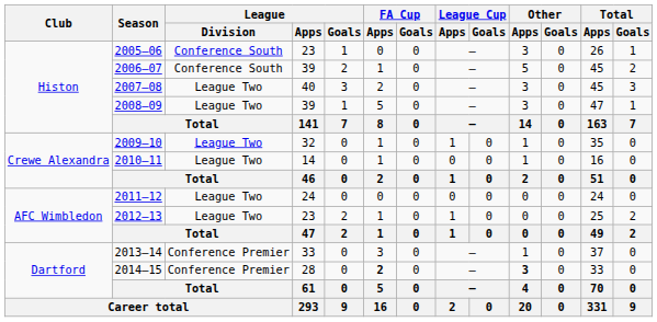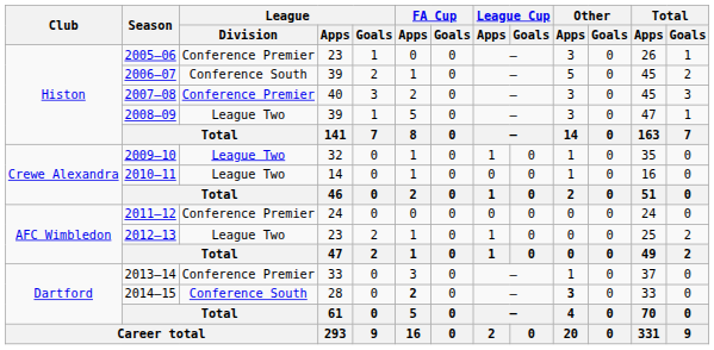2005–06 | League / Division: Conference South -> Conference Premier
2007–08 | League / Division: League Two -> Conference Premier
2011–12 | League / Division: League Two -> Conference Premier
2014–15 | League / Division: Conference Premier -> Conference South
